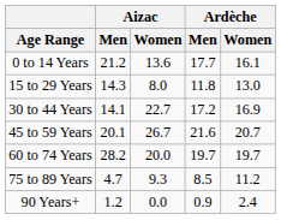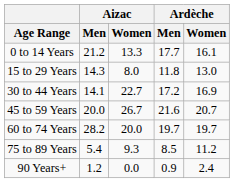0 to 14 Years | Aizac / Women: 13.6 -> 13.3
45 to 59 Years | Aizac / Men: 20.1 -> 20.0
75 to 89 Years | Aizac / Men: 4.7 -> 5.4
